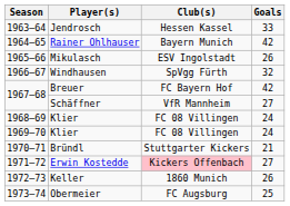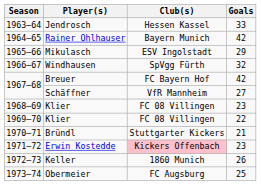Mikulasch | Goals: 26 -> 29
1968–69 / Klier | Goals: 24 -> 23
1969–70 / Klier | Goals: 24 -> 22
Erwin Kostedde | Goals: 27 -> 23
